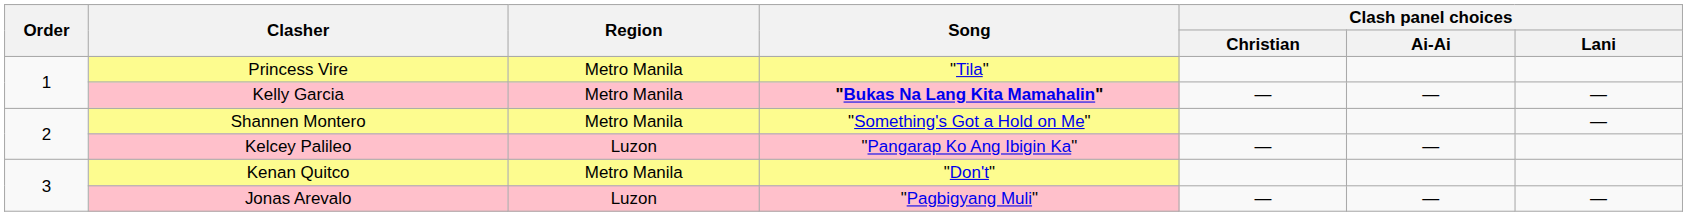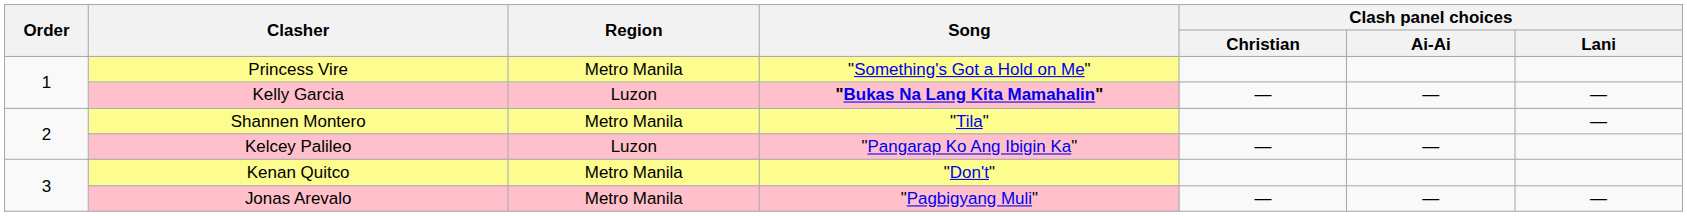Princess Vire | Song: "Tila" -> "Something's Got a Hold on Me"
Kelly Garcia | Region: Metro Manila -> Luzon
Shannen Montero | Song: "Something's Got a Hold on Me" -> "Tila"
Jonas Arevalo | Region: Luzon -> Metro Manila
